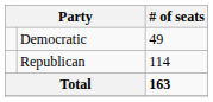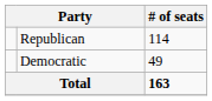rows swapped: Republican <-> Democratic
